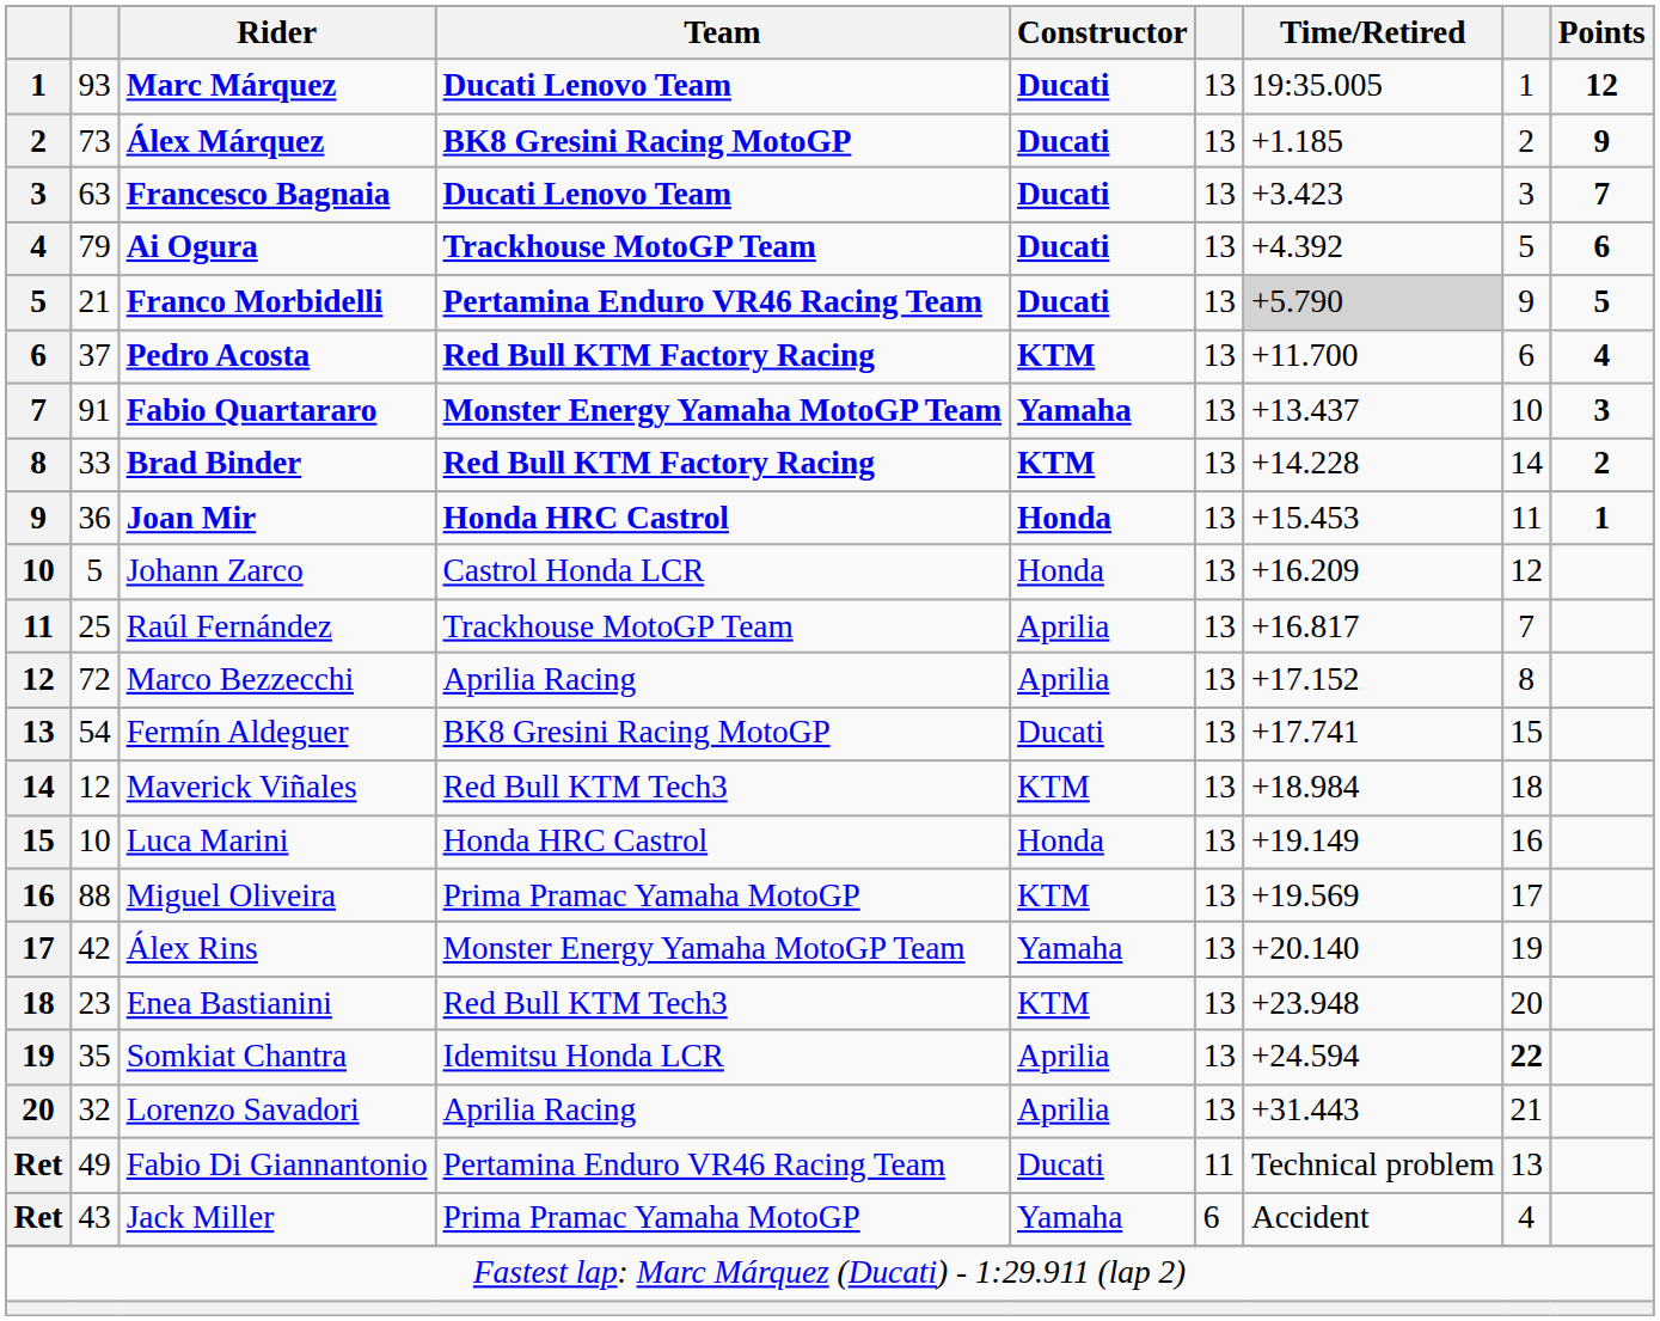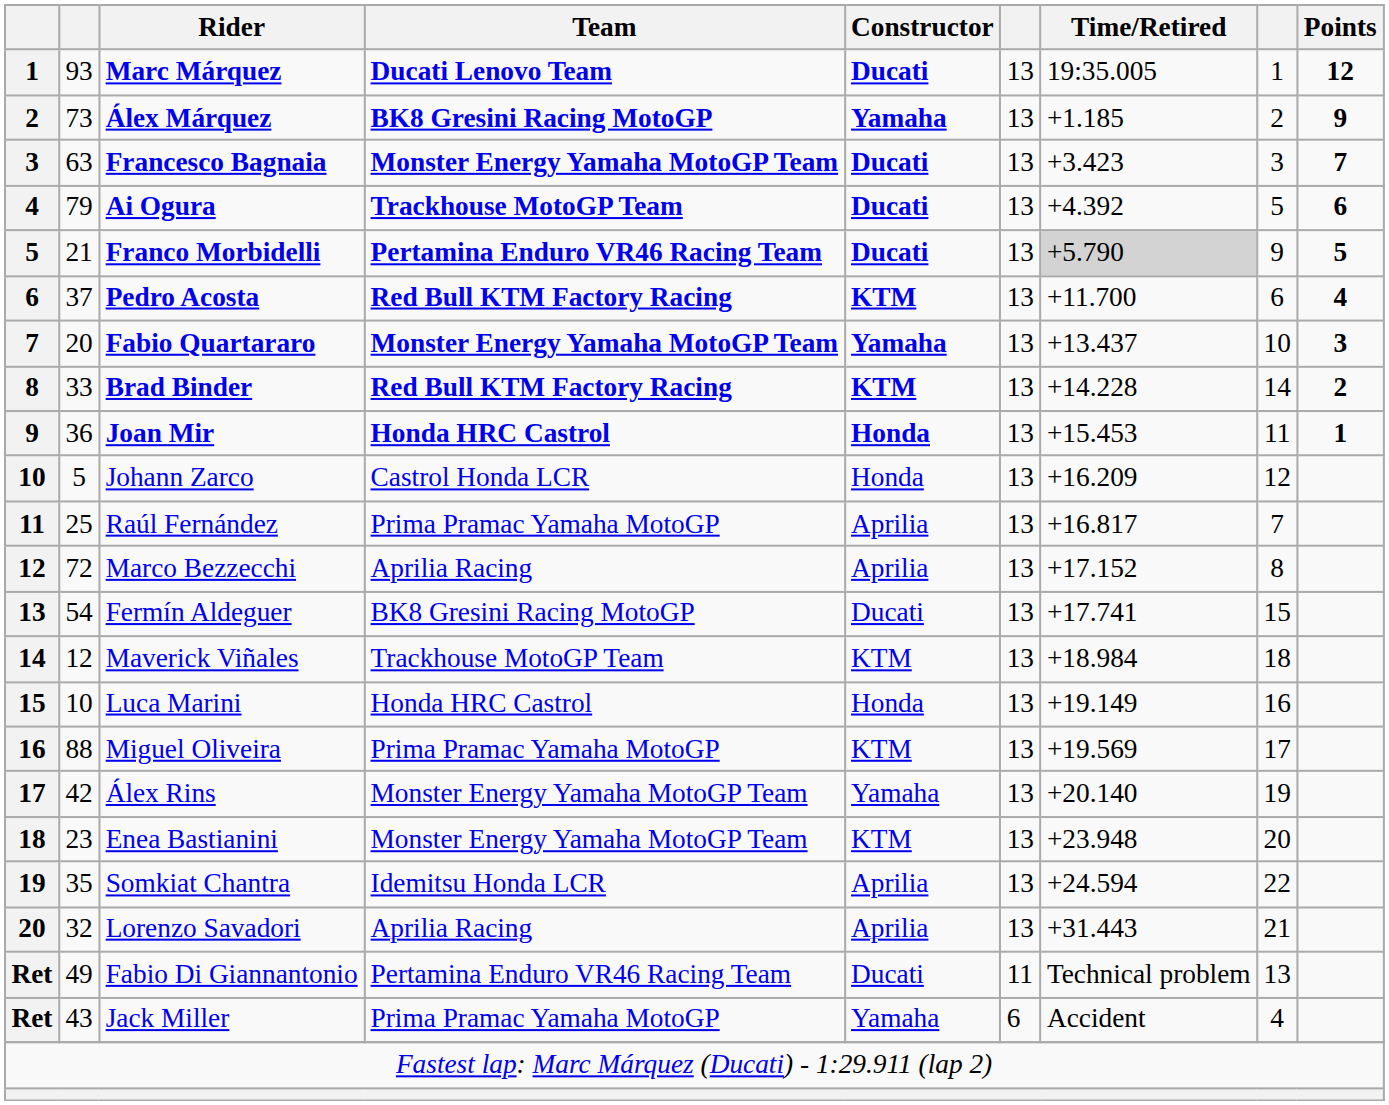Álex Márquez | Constructor: Ducati -> Yamaha
Francesco Bagnaia | Team: Ducati Lenovo Team -> Monster Energy Yamaha MotoGP Team
Fabio Quartararo | column 2: 91 -> 20
Raúl Fernández | Team: Trackhouse MotoGP Team -> Prima Pramac Yamaha MotoGP
Maverick Viñales | Team: Red Bull KTM Tech3 -> Trackhouse MotoGP Team
Enea Bastianini | Team: Red Bull KTM Tech3 -> Monster Energy Yamaha MotoGP Team
Somkiat Chantra | column 8: bold -> normal
